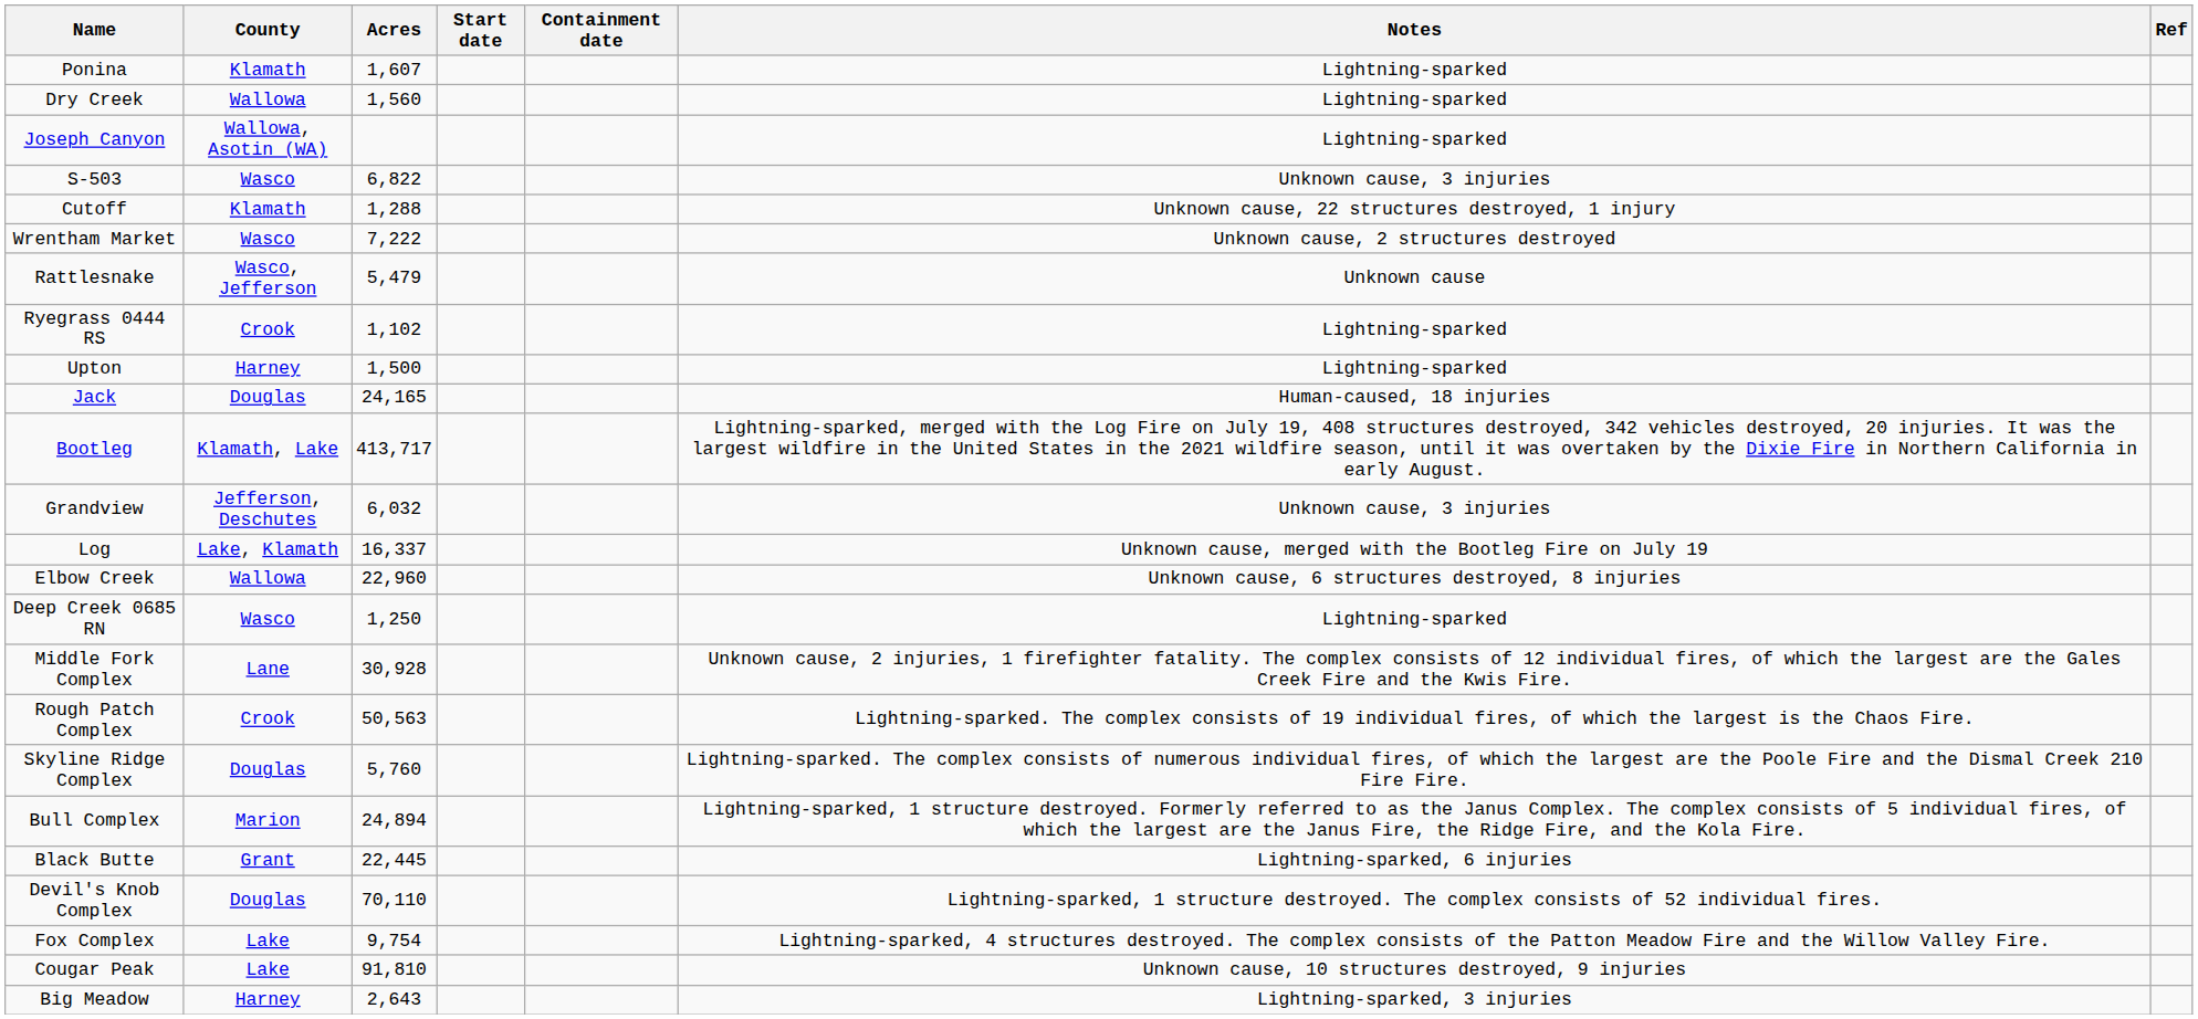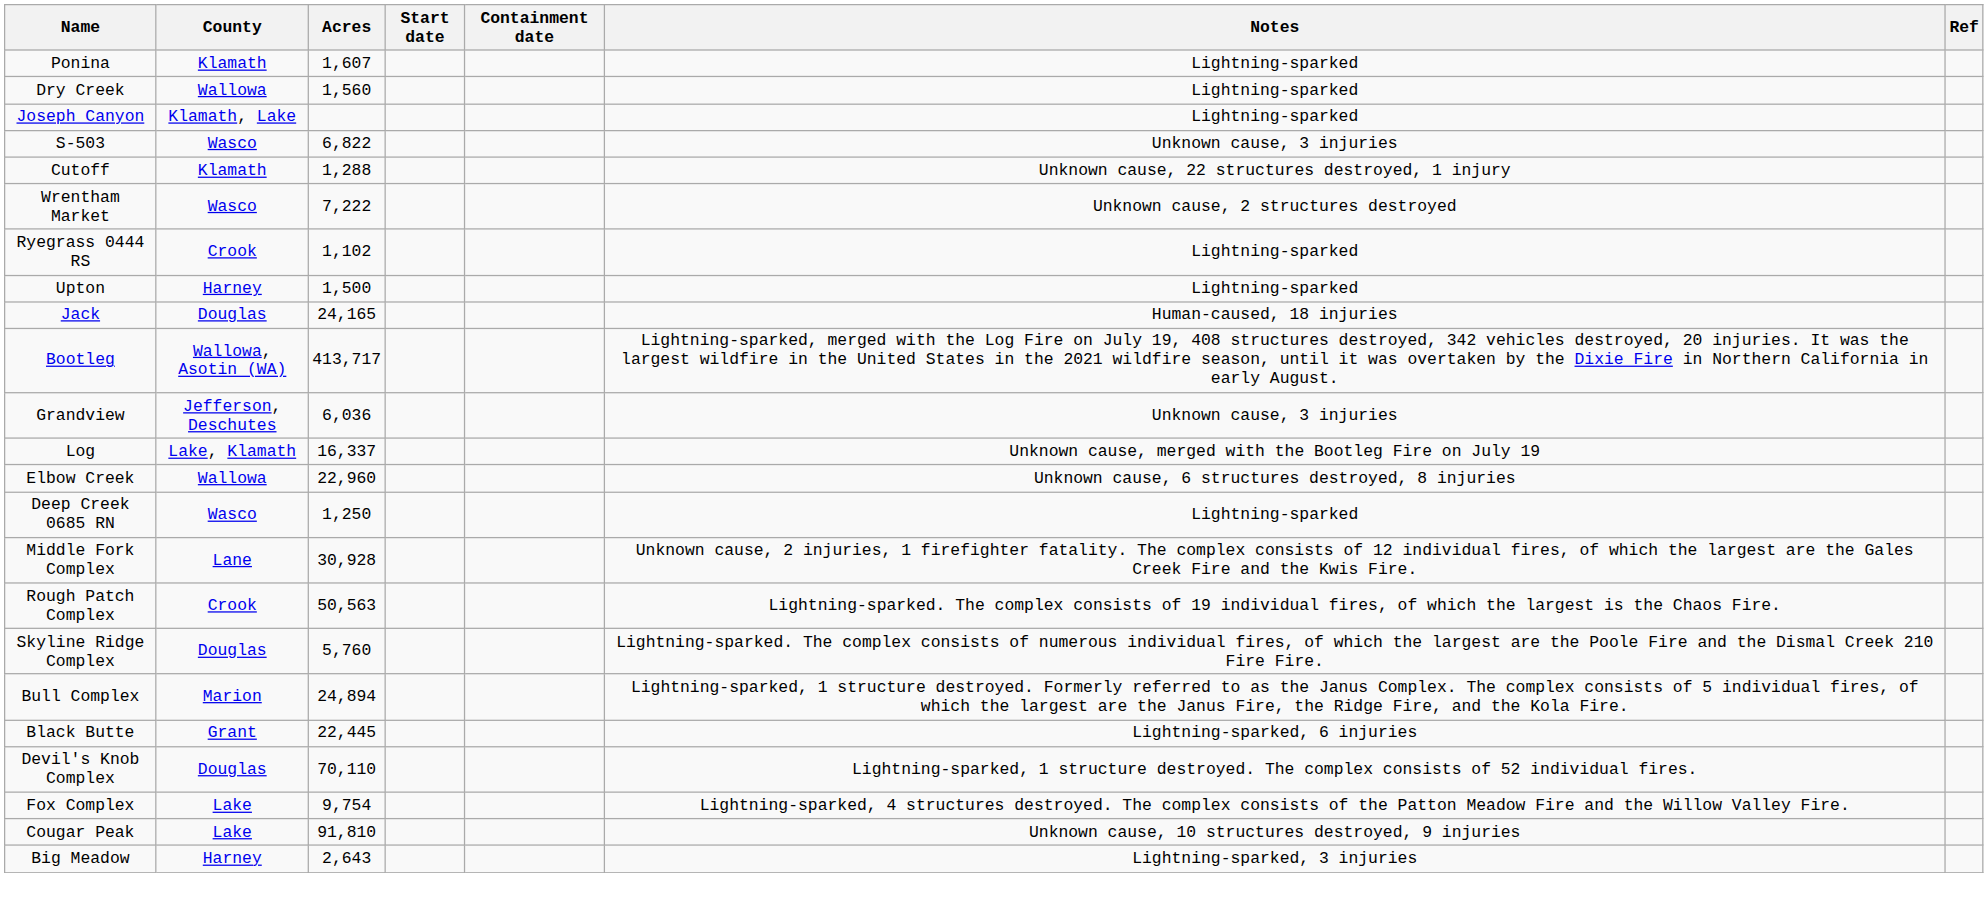Joseph Canyon | County: Wallowa, Asotin (WA) -> Klamath, Lake
- row: Rattlesnake | Wasco, Jefferson | 5,479 | Unknown cause
Bootleg | County: Klamath, Lake -> Wallowa, Asotin (WA)
Grandview | Acres: 6,032 -> 6,036
